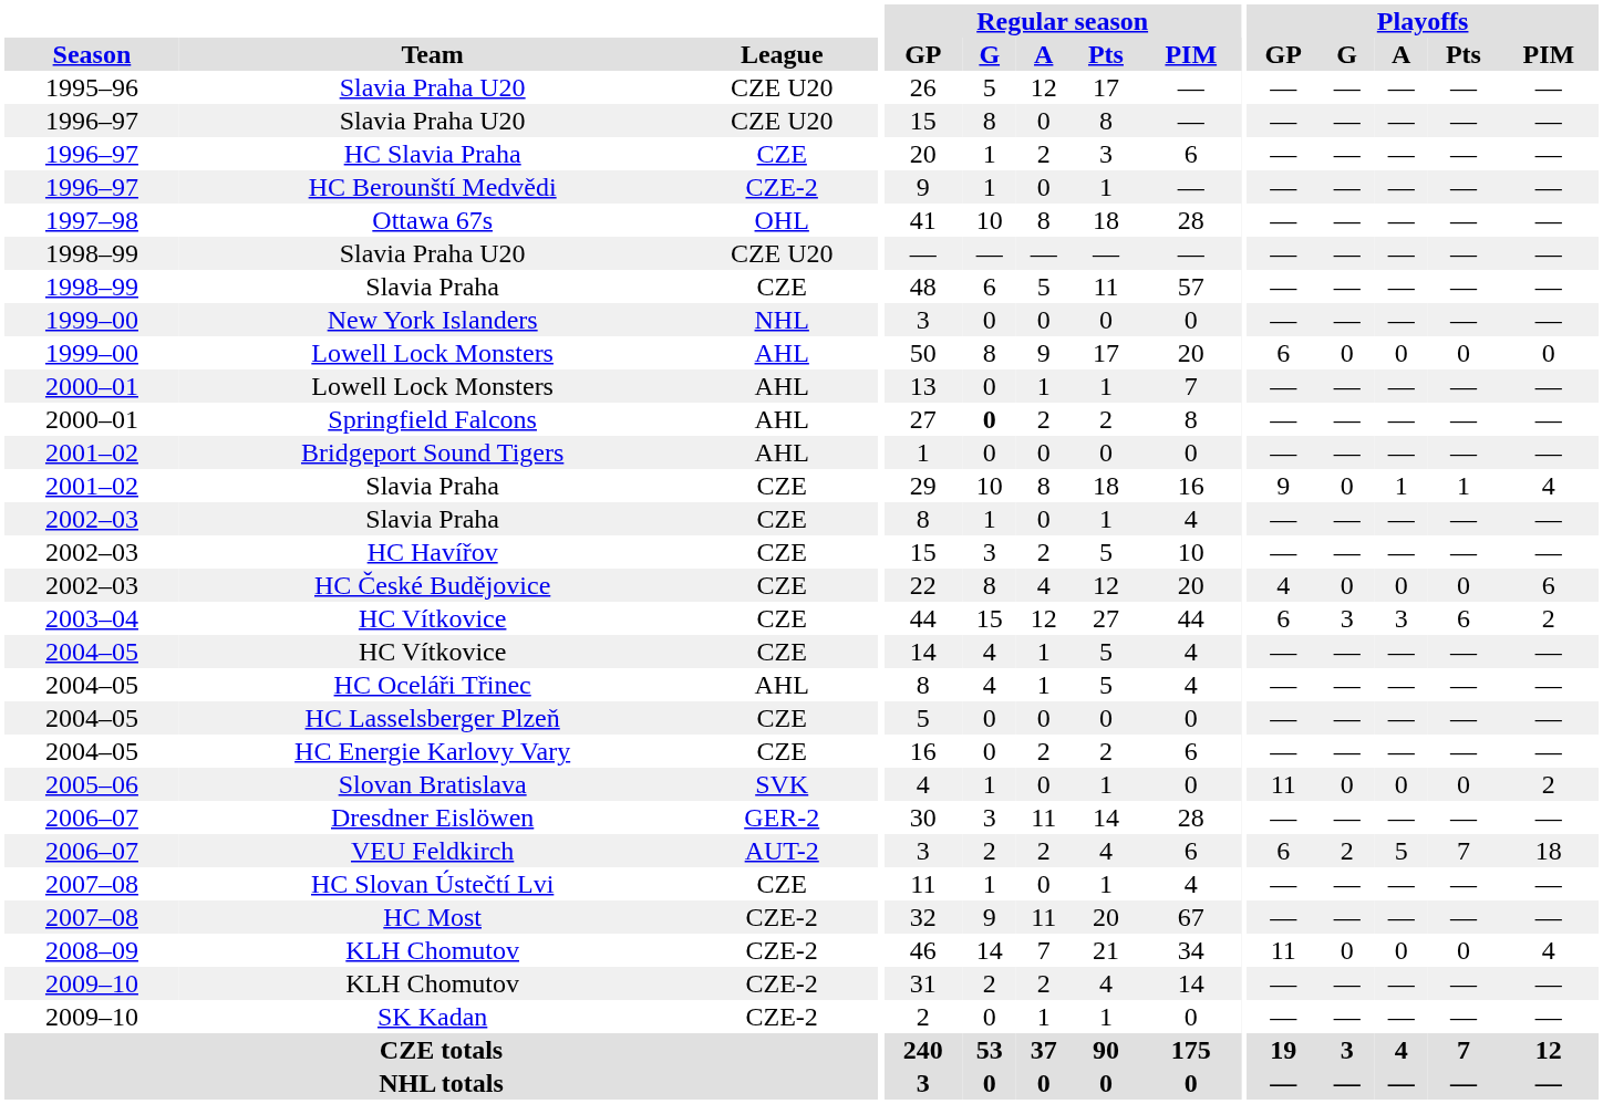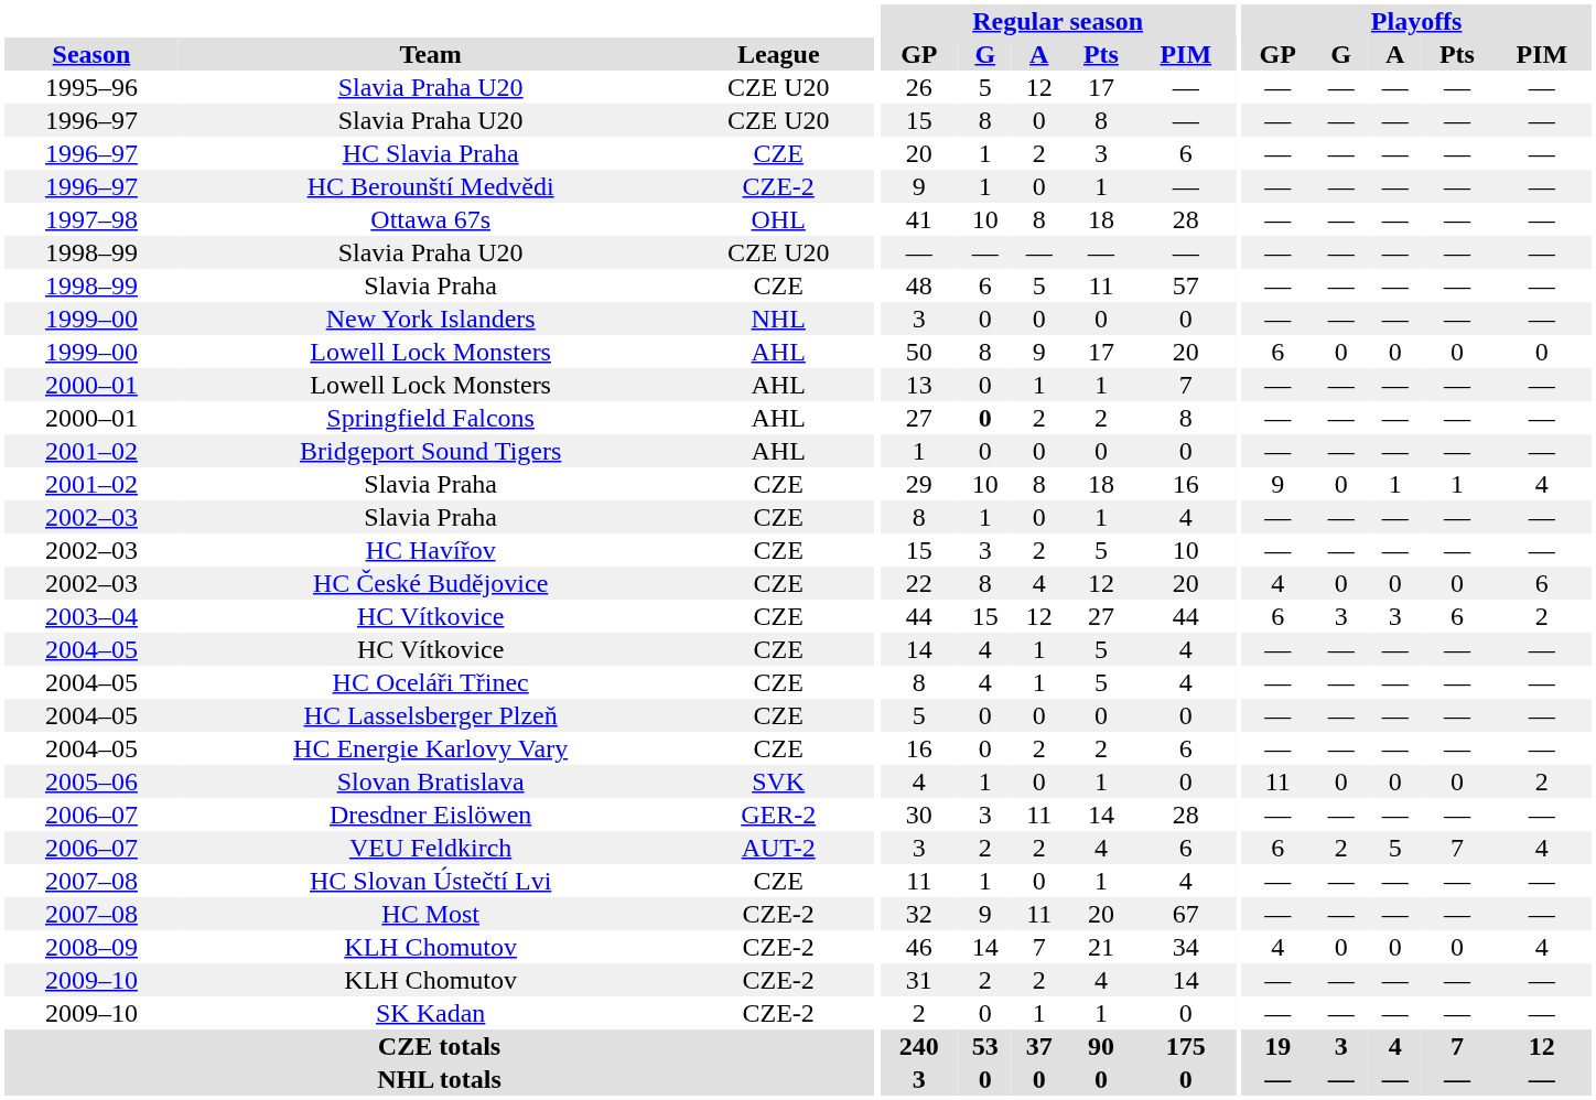HC Oceláři Třinec | League: AHL -> CZE
VEU Feldkirch | Playoffs / PIM: 18 -> 4
2008–09 / KLH Chomutov | Playoffs / GP: 11 -> 4
